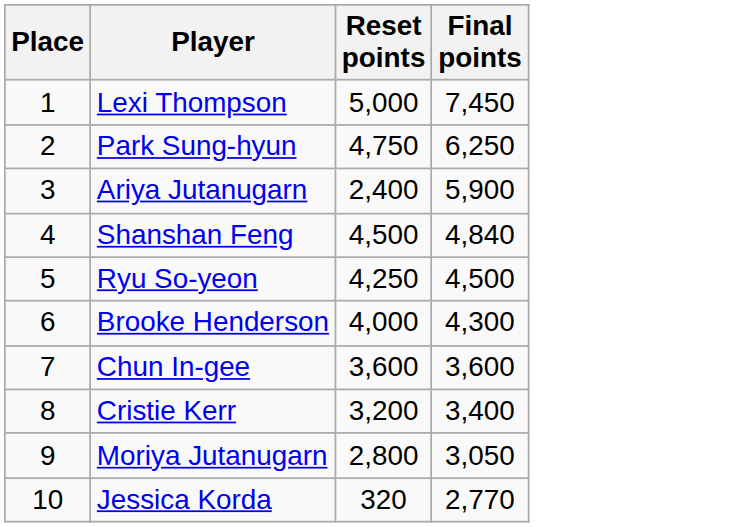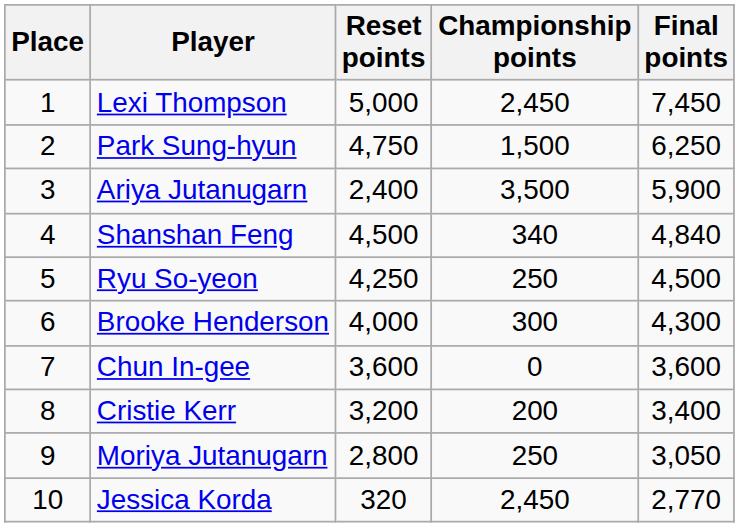+ column: Championship points | 2,450 | 1,500 | 3,500 | 340 | 250 | 300 | 0 | 200 | 250 | 2,450
